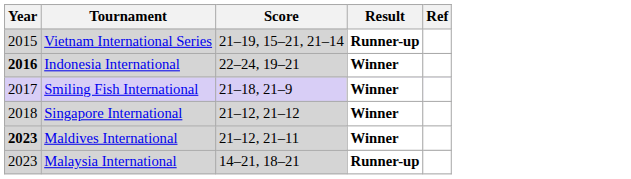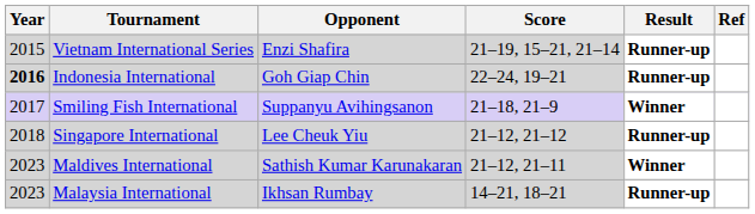+ column: Opponent | Enzi Shafira | Goh Giap Chin | Suppanyu Avihingsanon | Lee Cheuk Yiu | Sathish Kumar Karunakaran | Ikhsan Rumbay
Indonesia International | Result: Winner -> Runner-up
Singapore International | Result: Winner -> Runner-up
Maldives International | Year: bold -> normal
